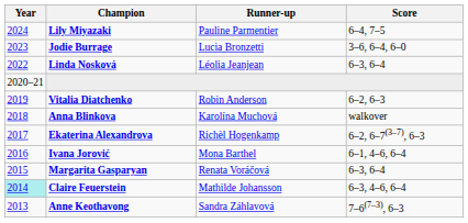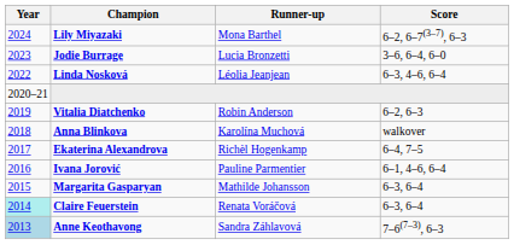Lily Miyazaki | Runner-up: Pauline Parmentier -> Mona Barthel
Lily Miyazaki | Score: 6–4, 7–5 -> 6–2, 6–7(3–7), 6–3
Linda Nosková | Score: 6–3, 6–4 -> 6–3, 4–6, 6–4
Ekaterina Alexandrova | Score: 6–2, 6–7(3–7), 6–3 -> 6–4, 7–5
Ivana Jorović | Runner-up: Mona Barthel -> Pauline Parmentier
Margarita Gasparyan | Runner-up: Renata Voráčová -> Mathilde Johansson
Claire Feuerstein | Runner-up: Mathilde Johansson -> Renata Voráčová
Claire Feuerstein | Score: 6–3, 4–6, 6–4 -> 6–3, 6–4
Anne Keothavong | Year: no background -> lightblue background
